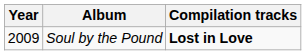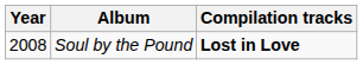Soul by the Pound | Year: 2009 -> 2008
